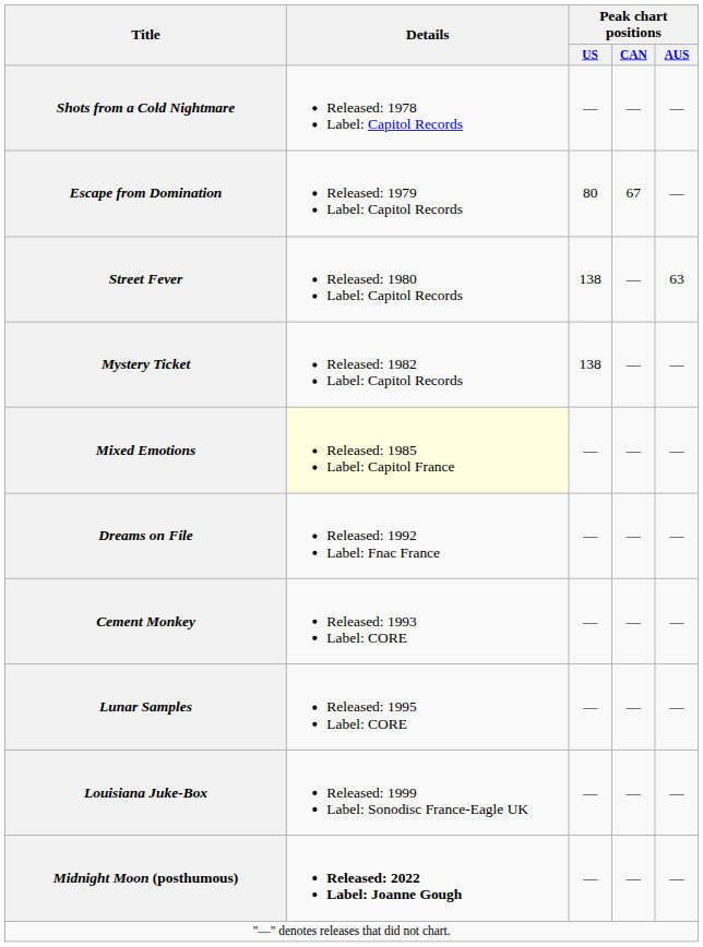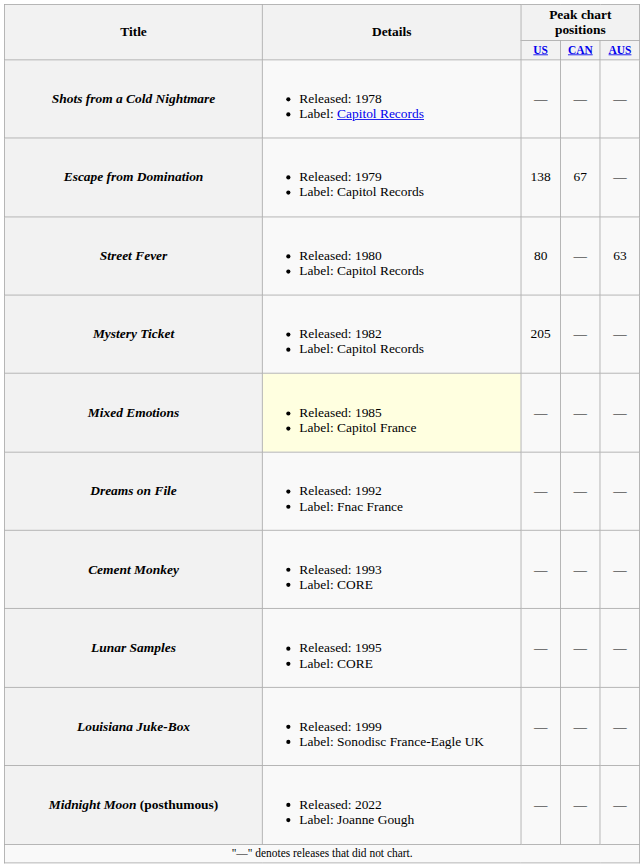Escape from Domination | Peak chart positions / US: 80 -> 138
Street Fever | Peak chart positions / US: 138 -> 80
Mystery Ticket | Peak chart positions / US: 138 -> 205
Midnight Moon (posthumous) | Details: bold -> normal
